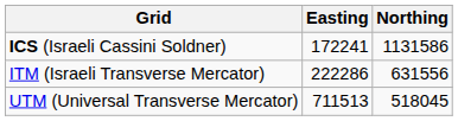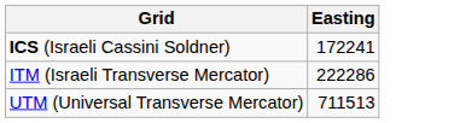- column: Northing | 1131586 | 631556 | 518045
